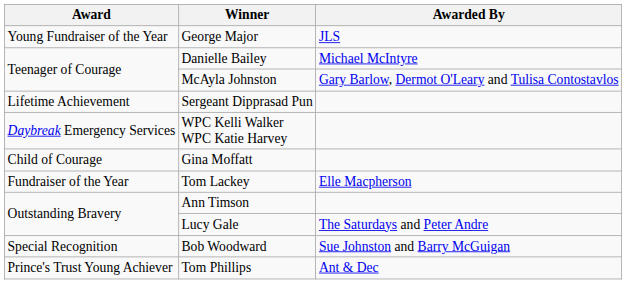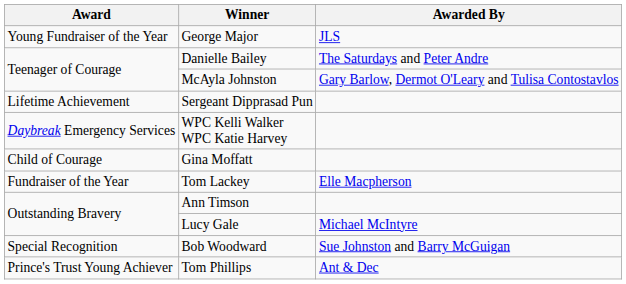Danielle Bailey | Awarded By: Michael McIntyre -> The Saturdays and Peter Andre
Lucy Gale | Awarded By: The Saturdays and Peter Andre -> Michael McIntyre
